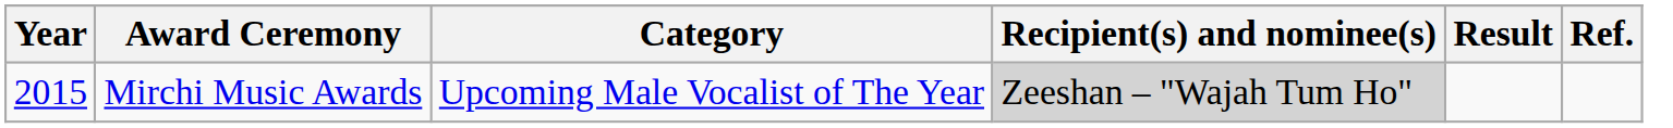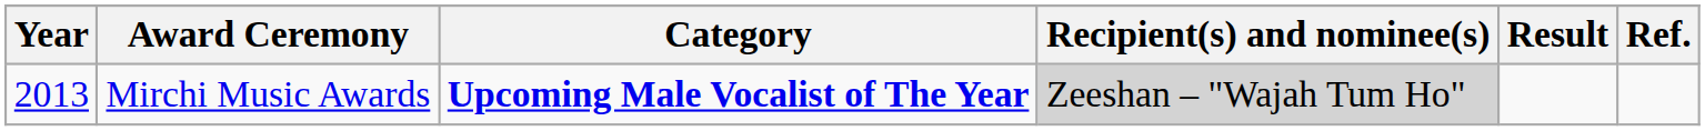Mirchi Music Awards | Year: 2015 -> 2013
Mirchi Music Awards | Category: normal -> bold
